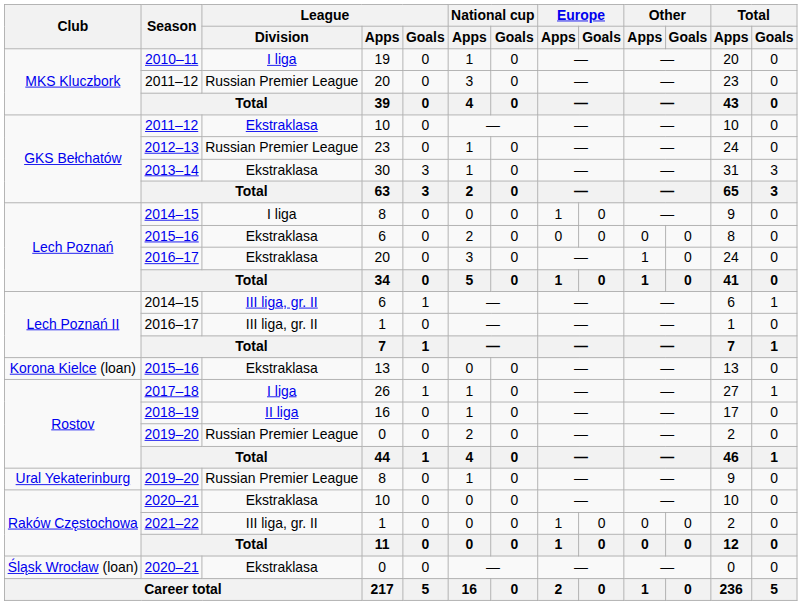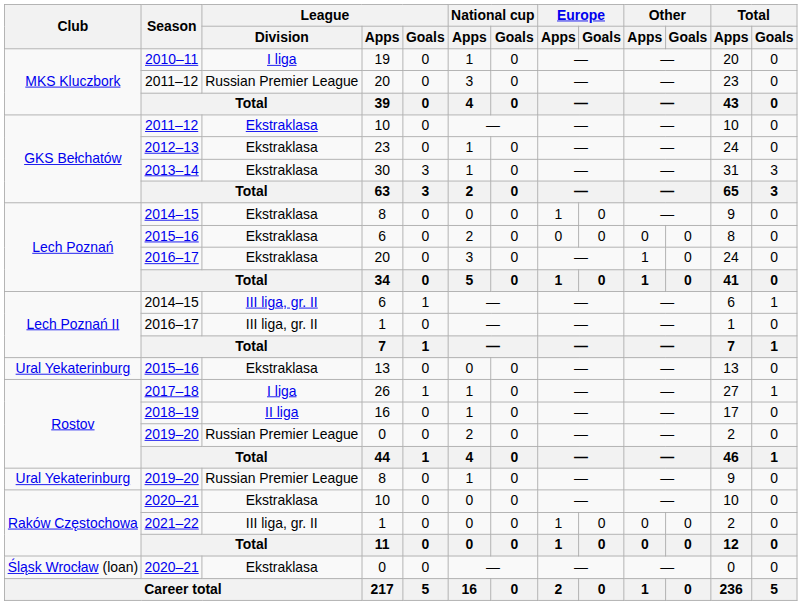2012–13 | League / Division: Russian Premier League -> Ekstraklasa
2014–15 / 8 | League / Division: I liga -> Ekstraklasa
2015–16 / 13 | Club: Korona Kielce (loan) -> Ural Yekaterinburg
